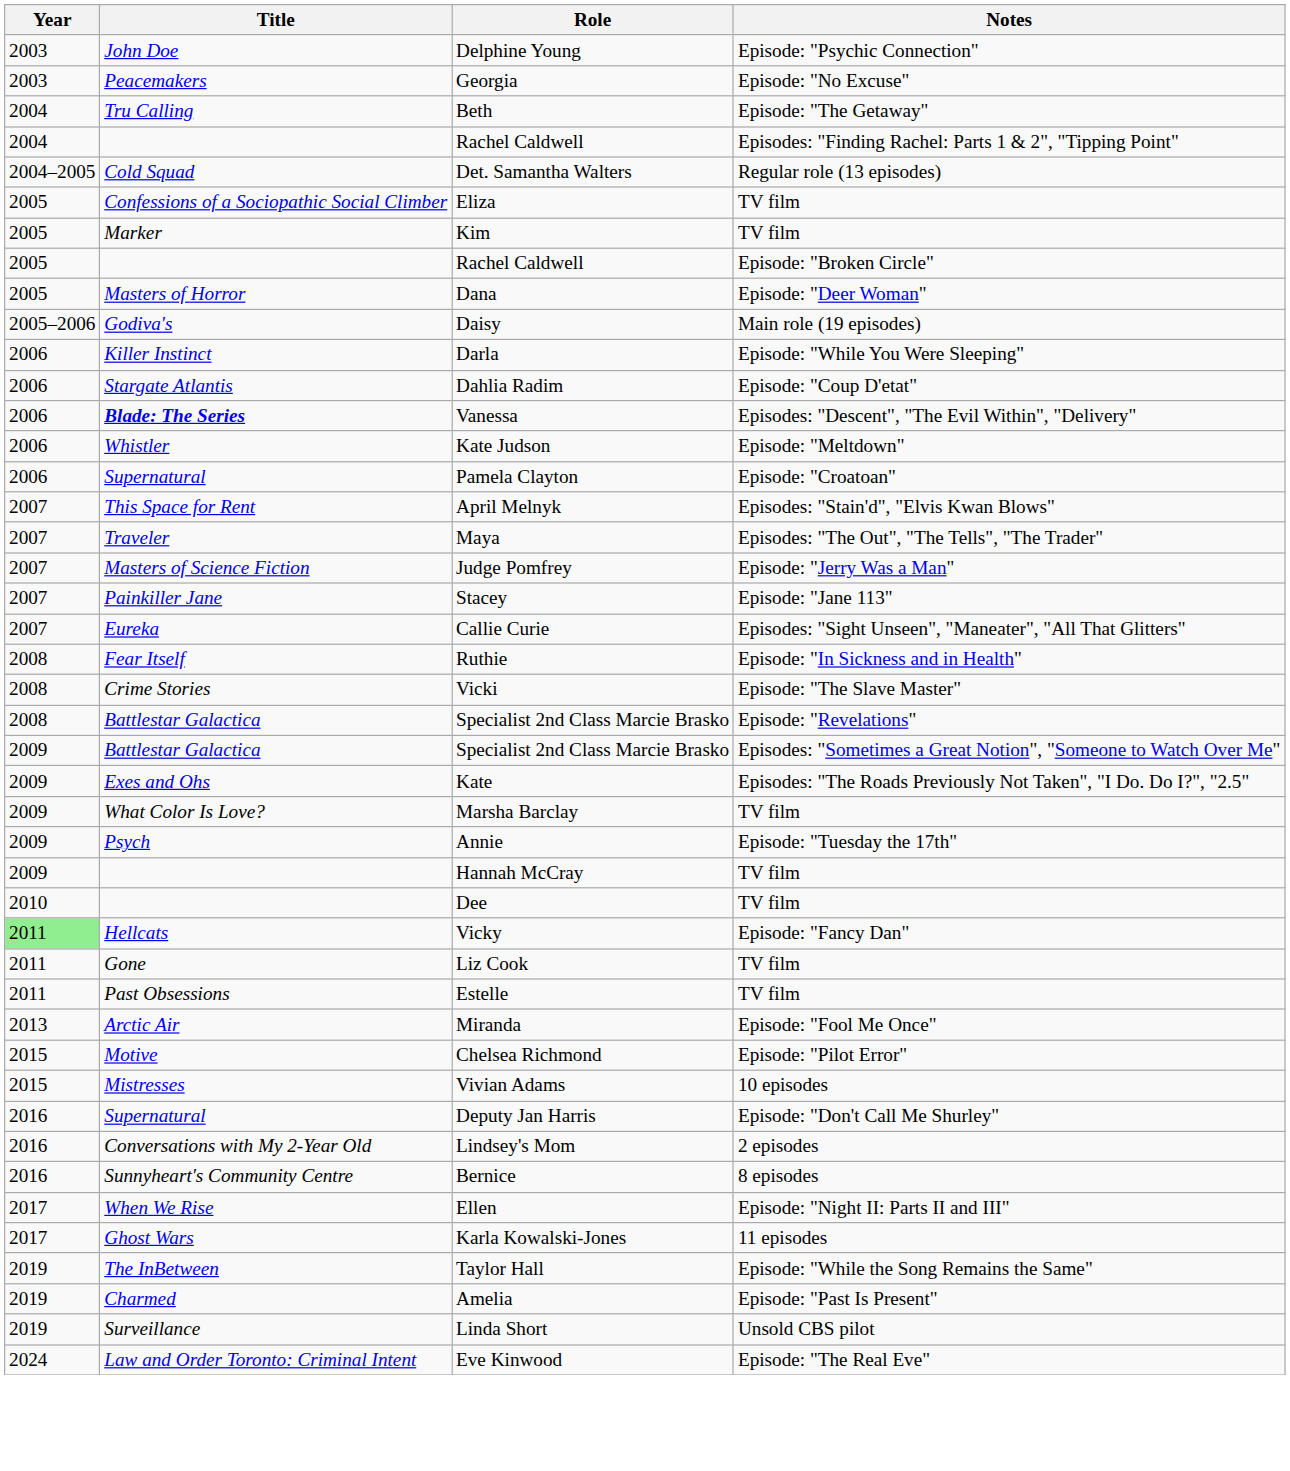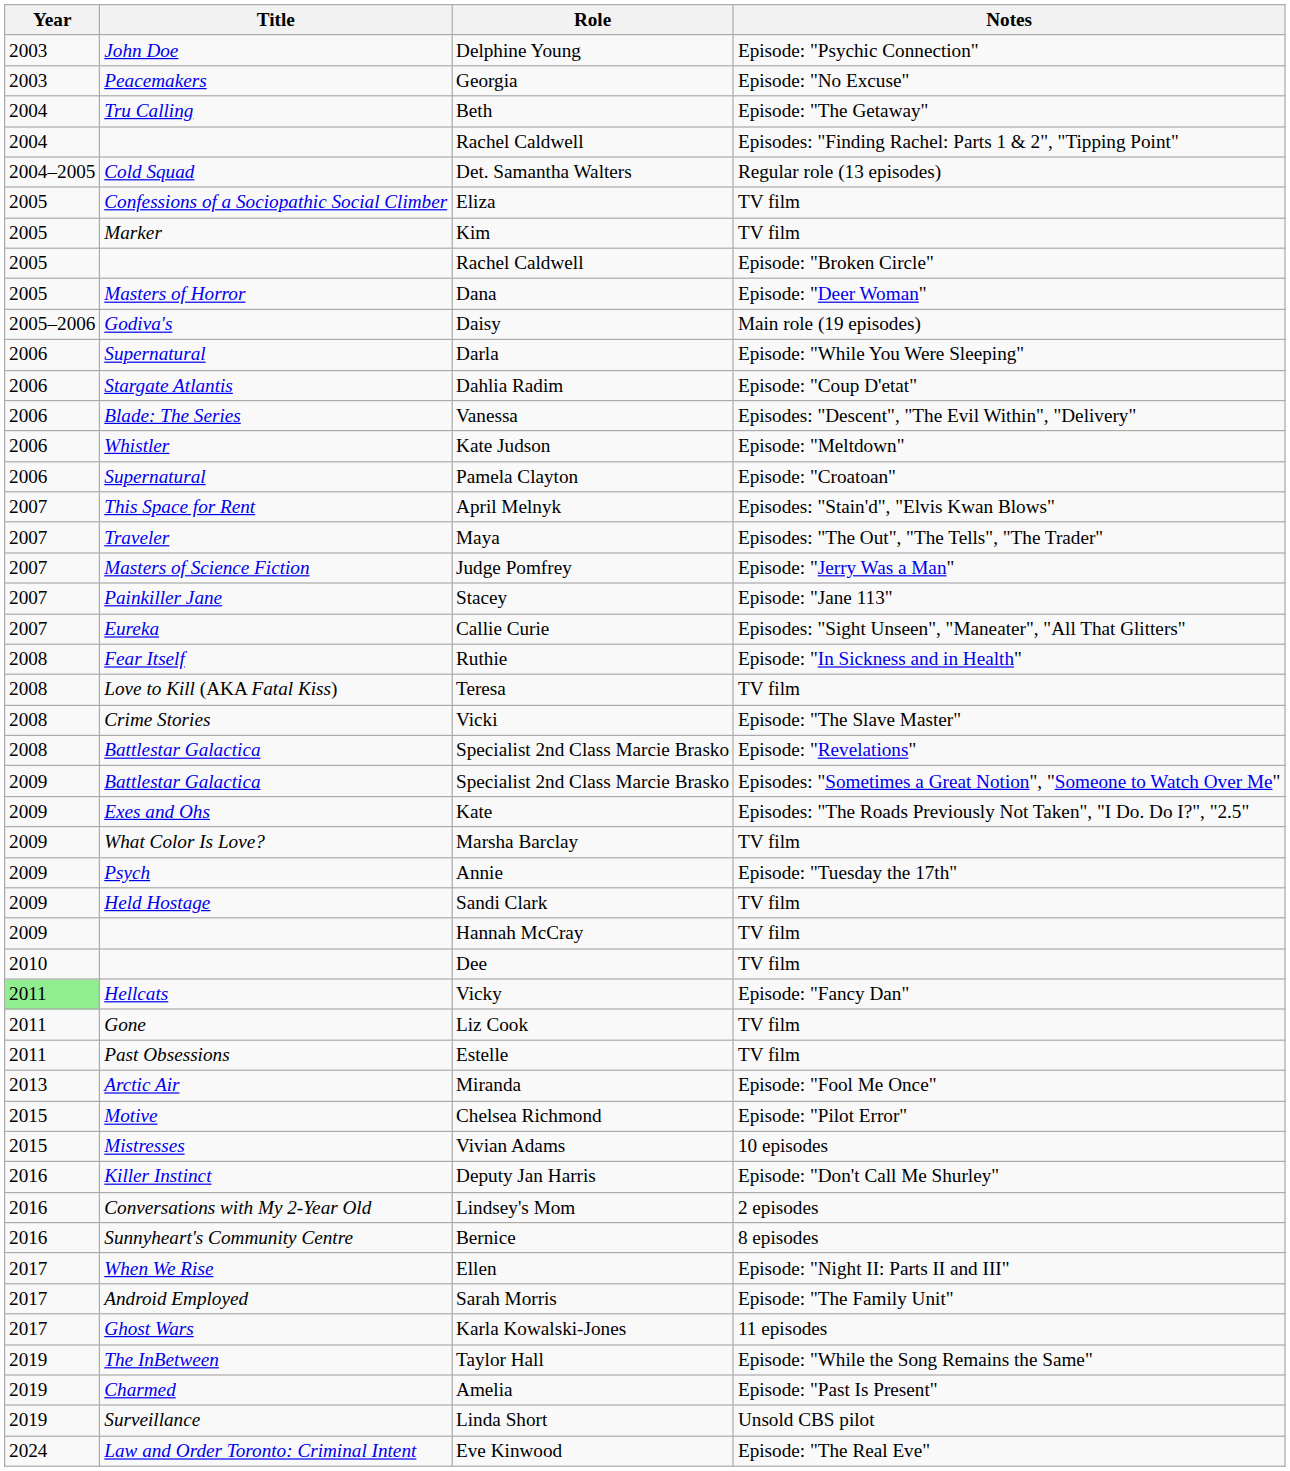Darla | Title: Killer Instinct -> Supernatural
Vanessa | Title: bold -> normal
+ row: 2008 | Love to Kill (AKA Fatal Kiss) | Teresa | TV film
+ row: 2009 | Held Hostage | Sandi Clark | TV film
Deputy Jan Harris | Title: Supernatural -> Killer Instinct
+ row: 2017 | Android Employed | Sarah Morris | Episode: "The Family Unit"
